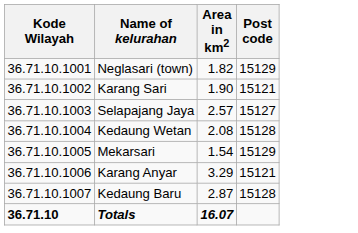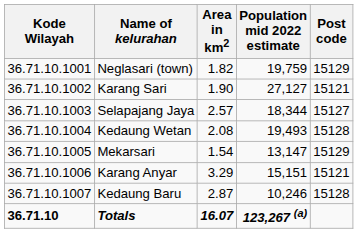+ column: Population mid 2022 estimate | 19,759 | 27,127 | 18,344 | 19,493 | 13,147 | 15,151 | 10,246 | 123,267 (a)
